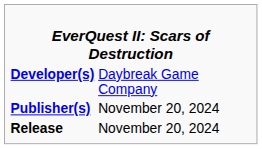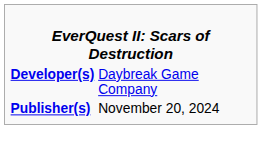- row: Release | November 20, 2024
